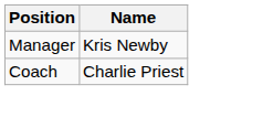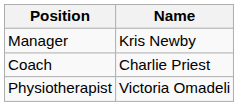+ row: Physiotherapist | Victoria Omadeli
